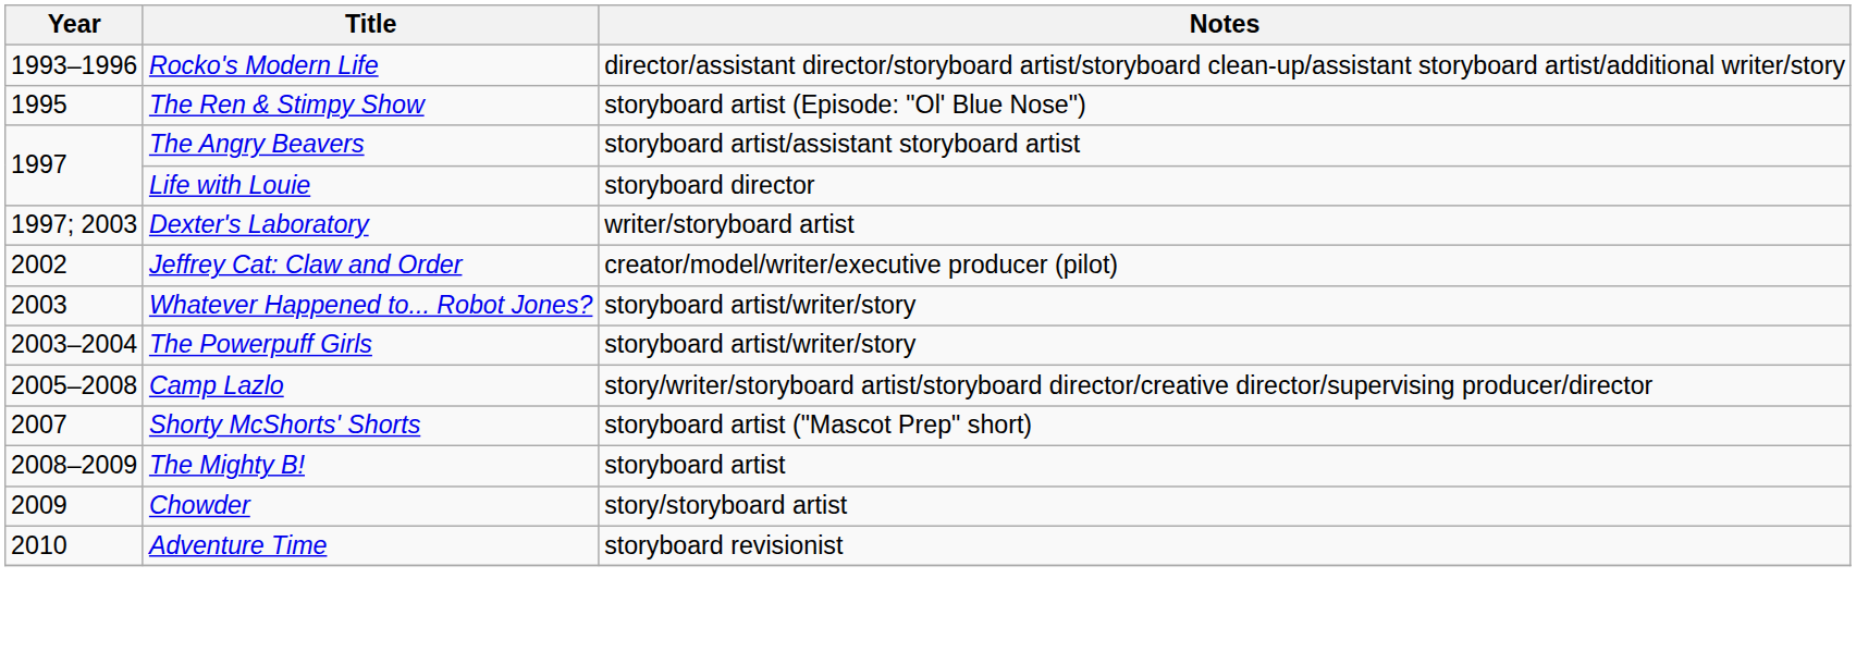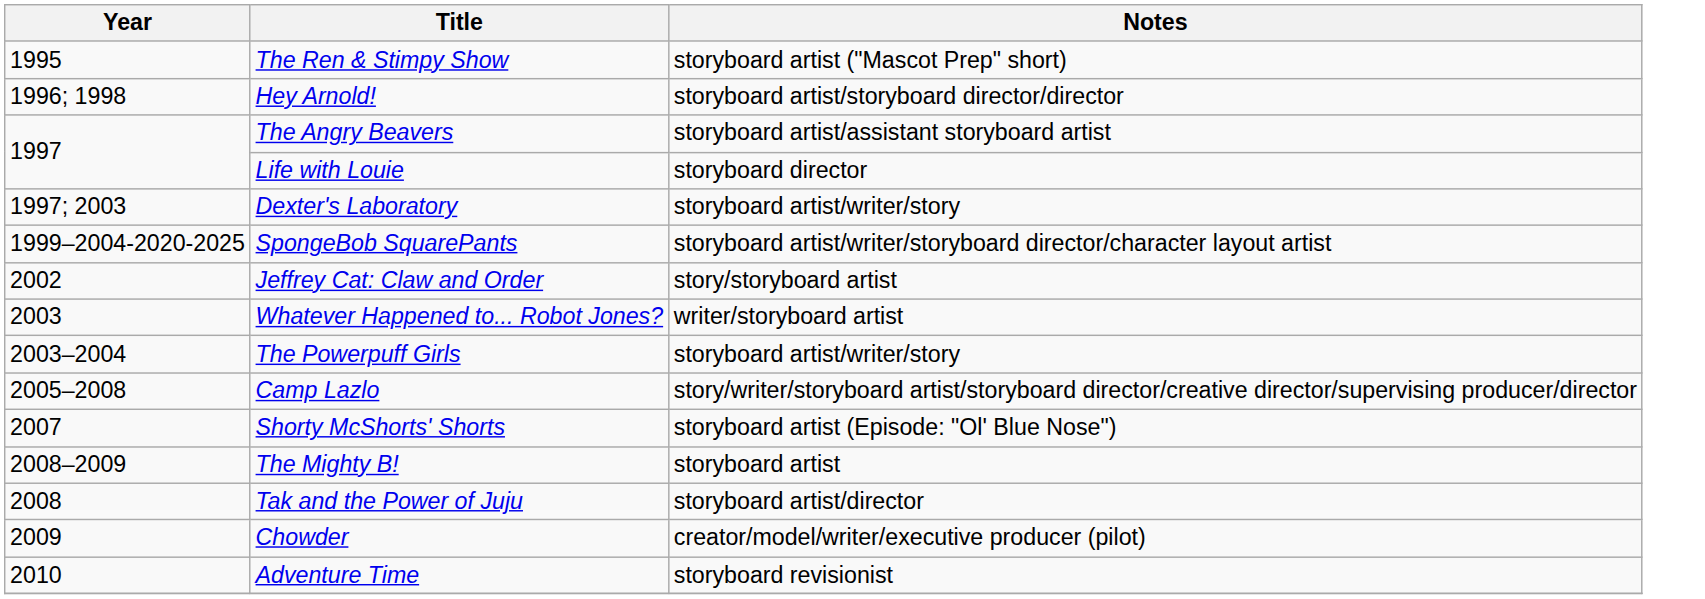- row: 1993–1996 | Rocko's Modern Life | director/assistant director/storyboard artist/storyboard clean-up/assistant storyboard artist/additional writer/story
The Ren & Stimpy Show | Notes: storyboard artist (Episode: "Ol' Blue Nose") -> storyboard artist ("Mascot Prep" short)
+ row: 1996; 1998 | Hey Arnold! | storyboard artist/storyboard director/director
Dexter's Laboratory | Notes: writer/storyboard artist -> storyboard artist/writer/story
+ row: 1999–2004-2020-2025 | SpongeBob SquarePants | storyboard artist/writer/storyboard director/character layout artist
Jeffrey Cat: Claw and Order | Notes: creator/model/writer/executive producer (pilot) -> story/storyboard artist
Whatever Happened to... Robot Jones? | Notes: storyboard artist/writer/story -> writer/storyboard artist
Shorty McShorts' Shorts | Notes: storyboard artist ("Mascot Prep" short) -> storyboard artist (Episode: "Ol' Blue Nose")
+ row: 2008 | Tak and the Power of Juju | storyboard artist/director
Chowder | Notes: story/storyboard artist -> creator/model/writer/executive producer (pilot)
